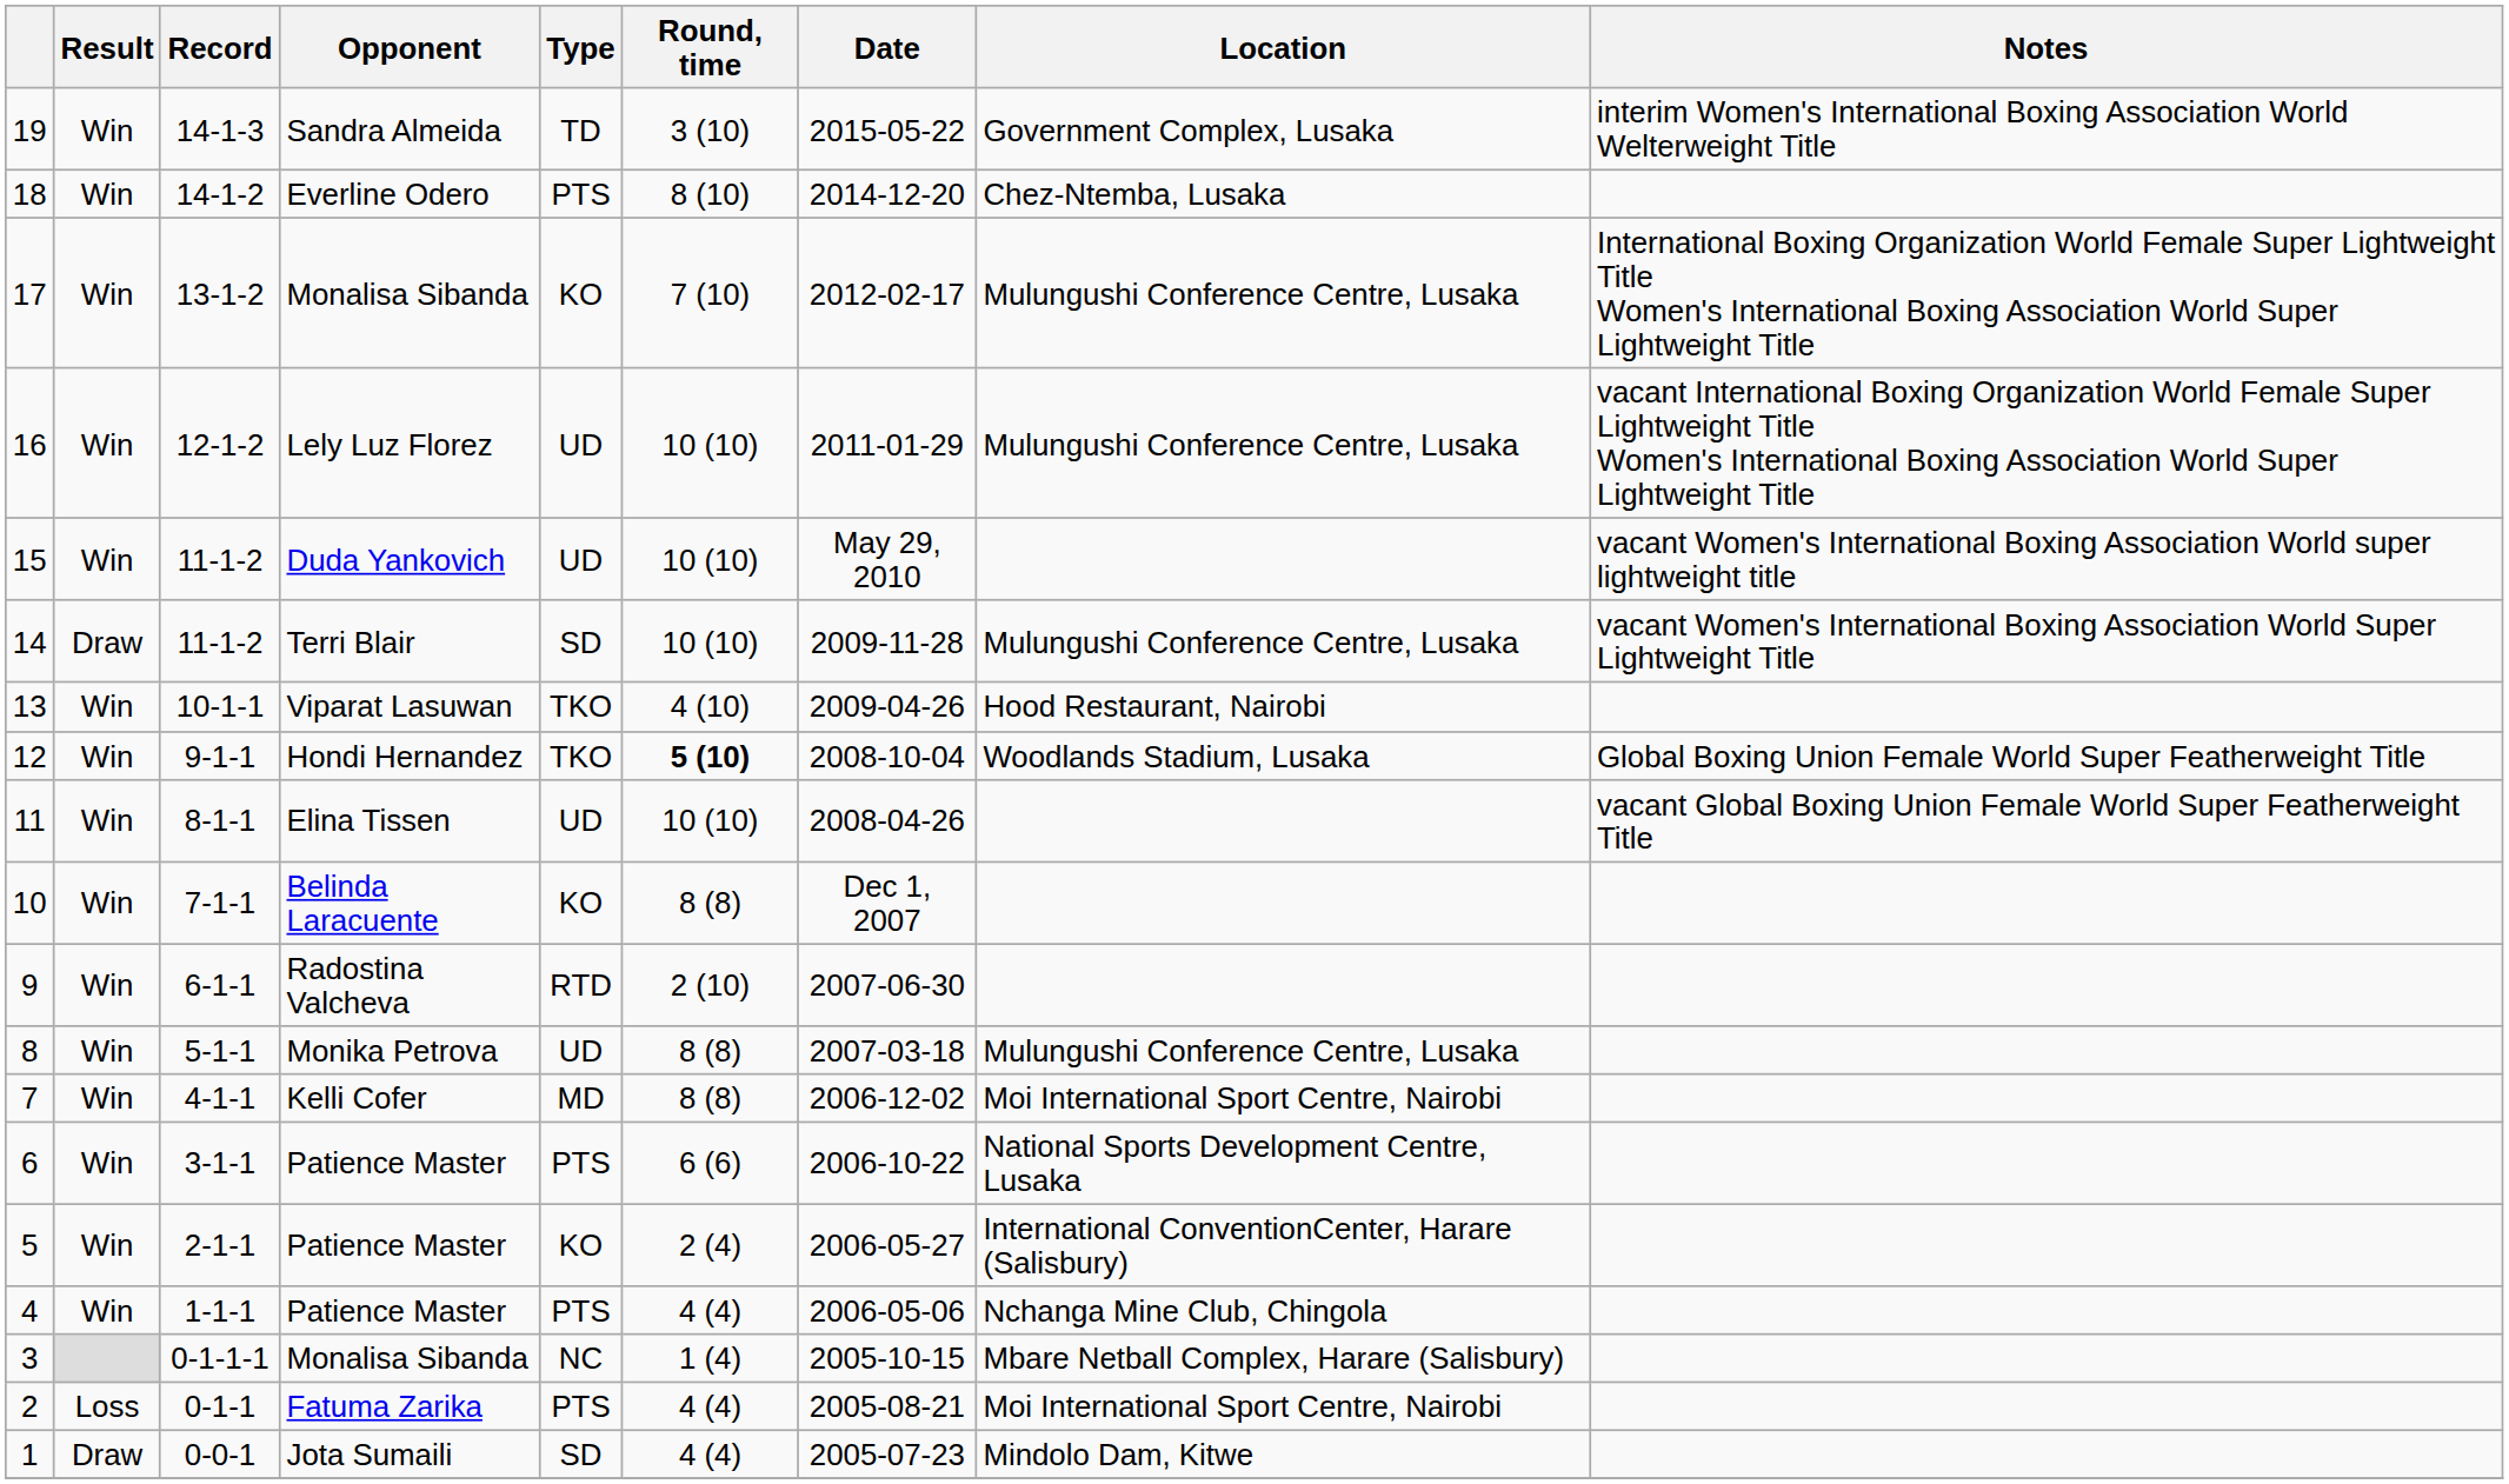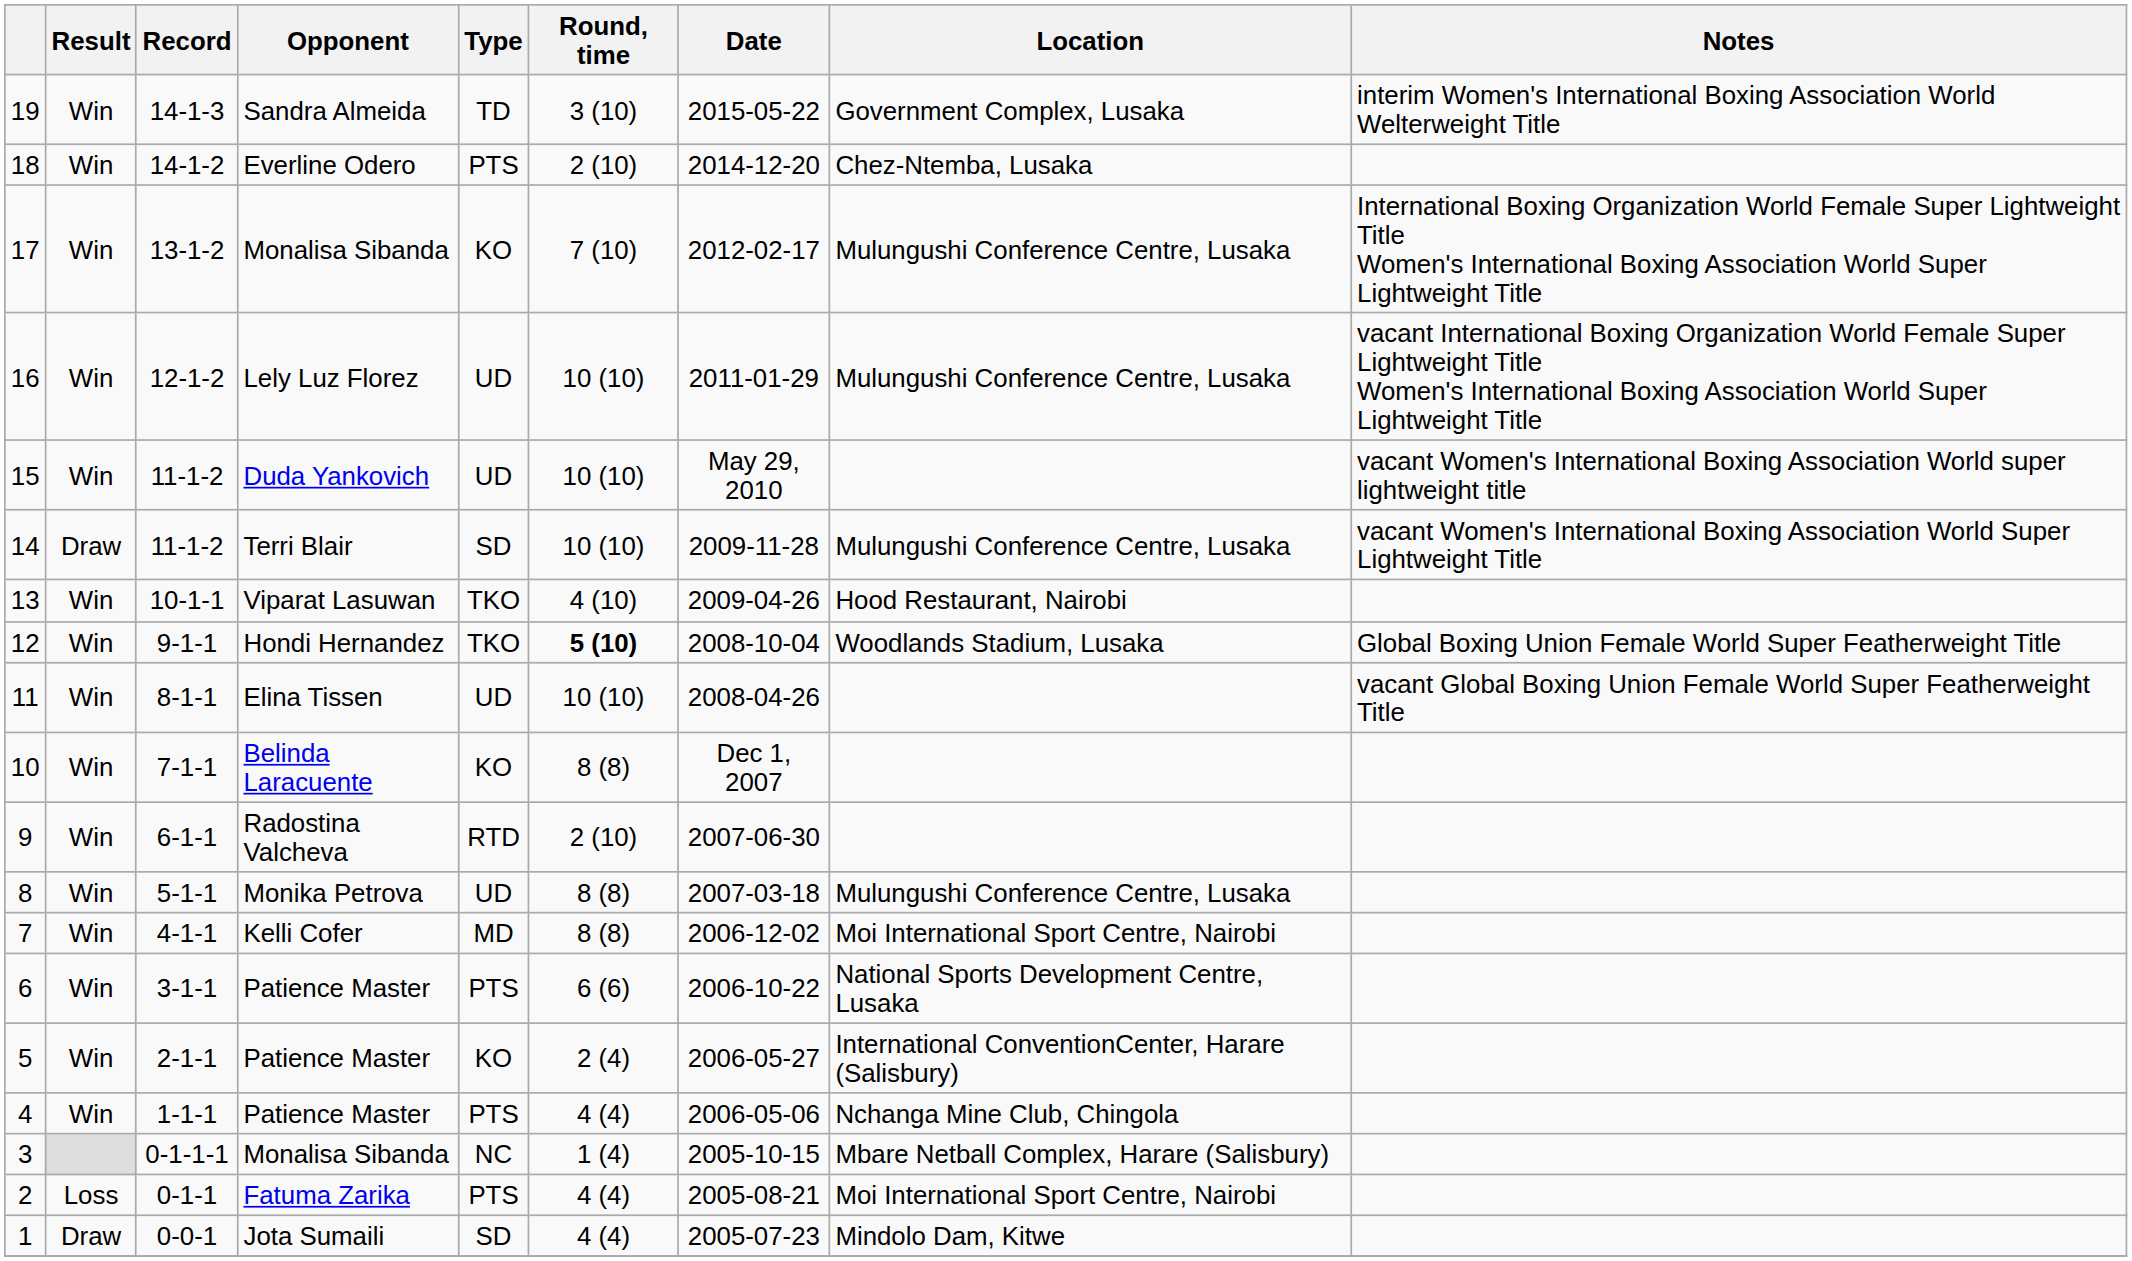18 | Round, time: 8 (10) -> 2 (10)
